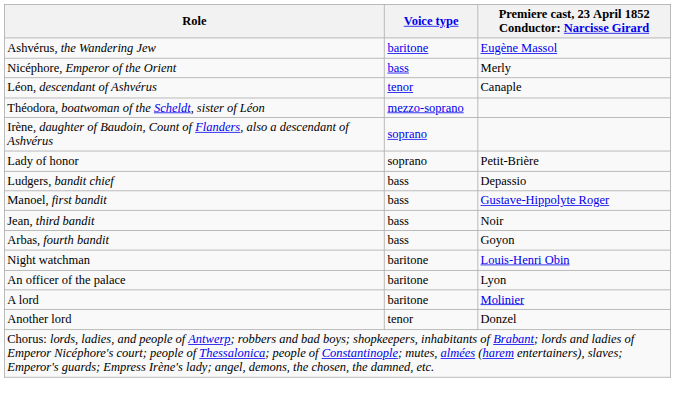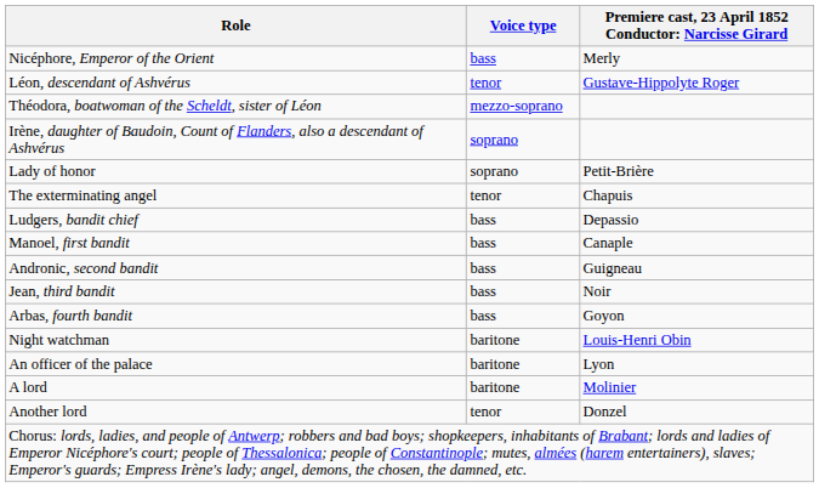- row: Ashvérus, the Wandering Jew | baritone | Eugène Massol
Léon, descendant of Ashvérus | column 3: Canaple -> Gustave-Hippolyte Roger
+ row: The exterminating angel | tenor | Chapuis
Manoel, first bandit | column 3: Gustave-Hippolyte Roger -> Canaple
+ row: Andronic, second bandit | bass | Guigneau
